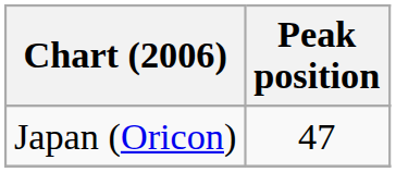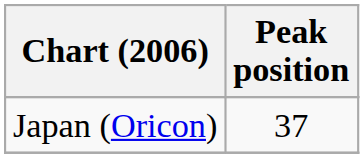Japan (Oricon) | Peak position: 47 -> 37
